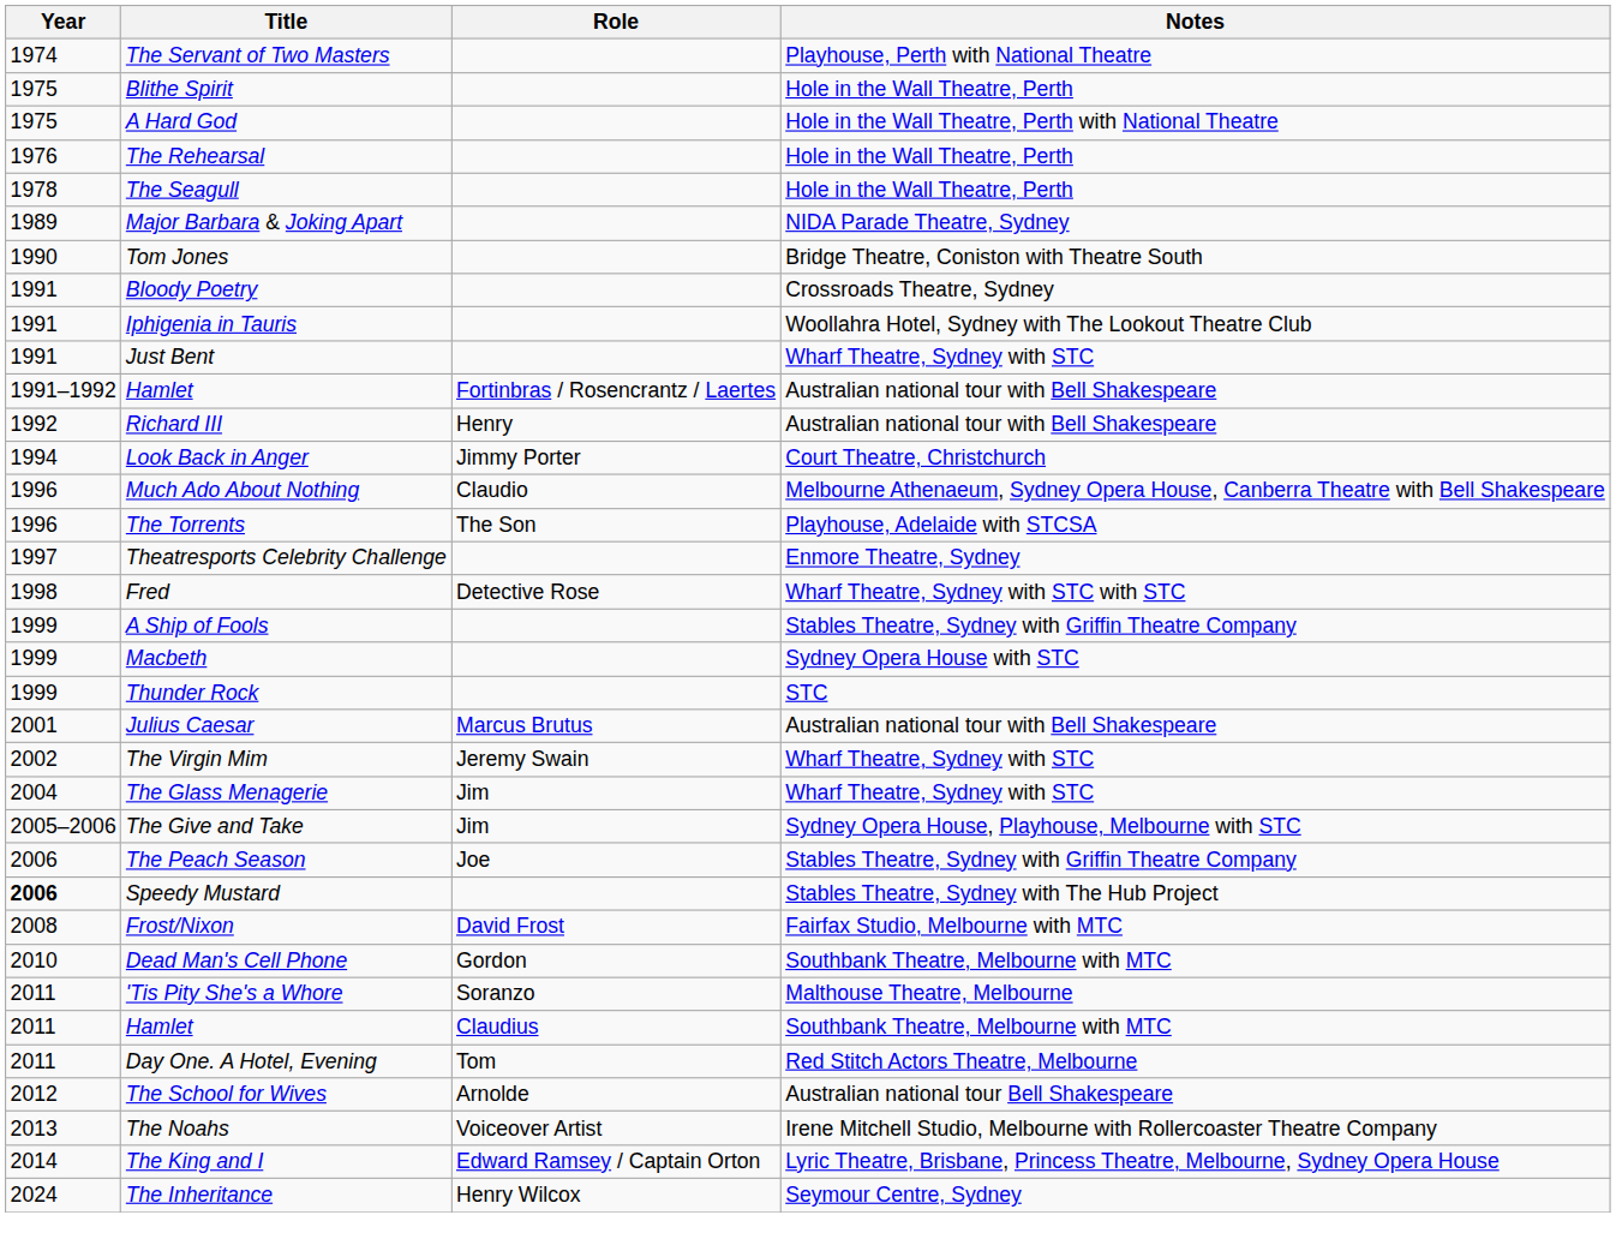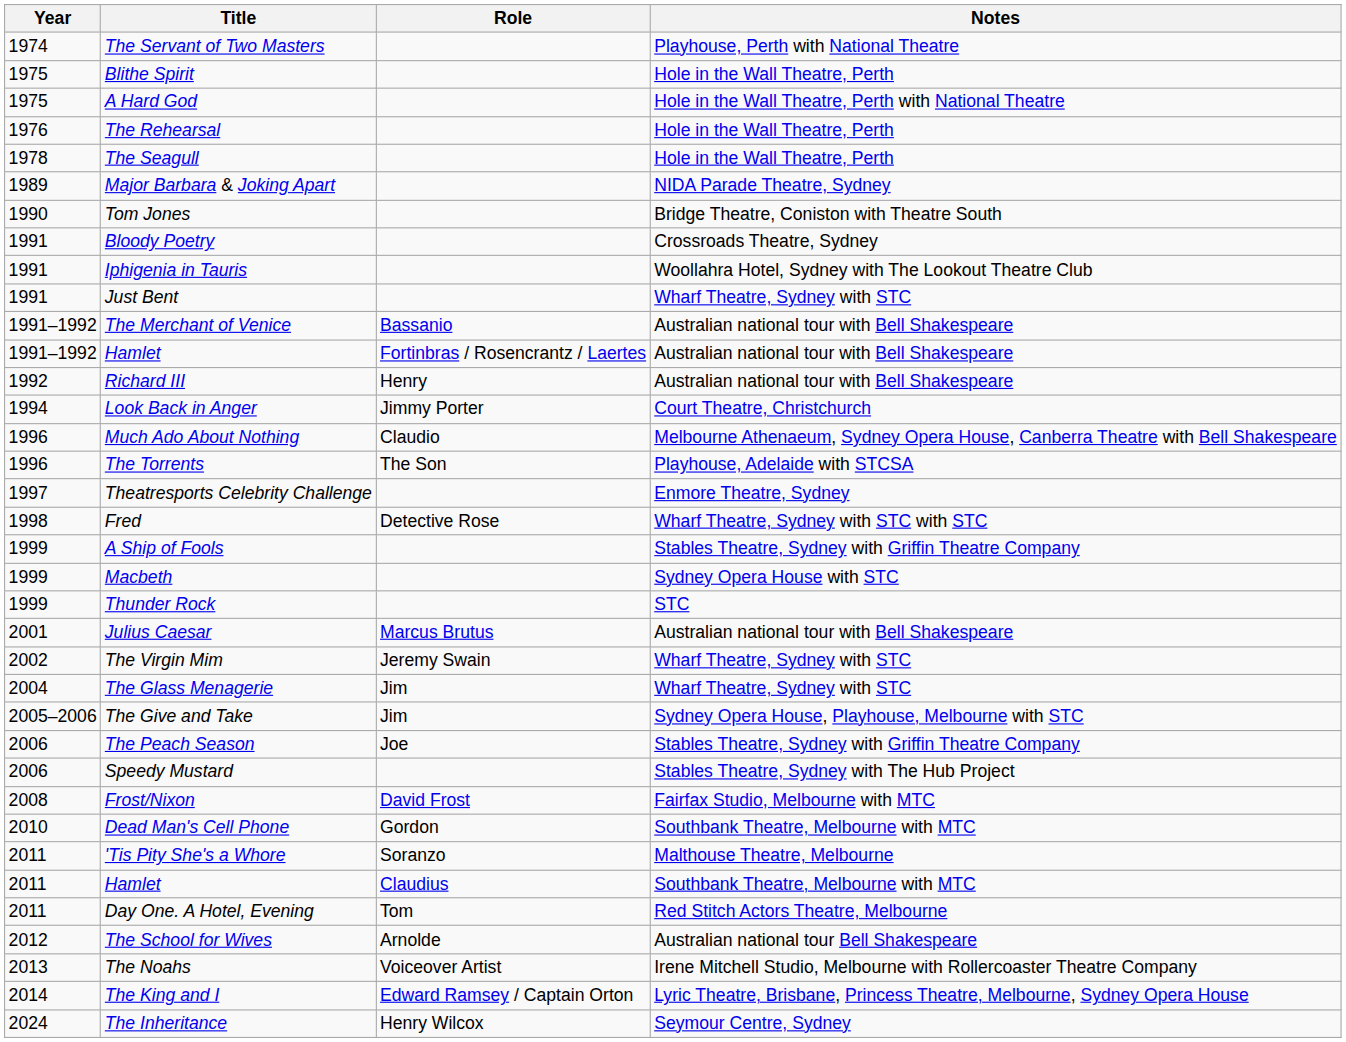+ row: 1991–1992 | The Merchant of Venice | Bassanio | Australian national tour with Bell Shakespeare
Speedy Mustard | Year: bold -> normal
